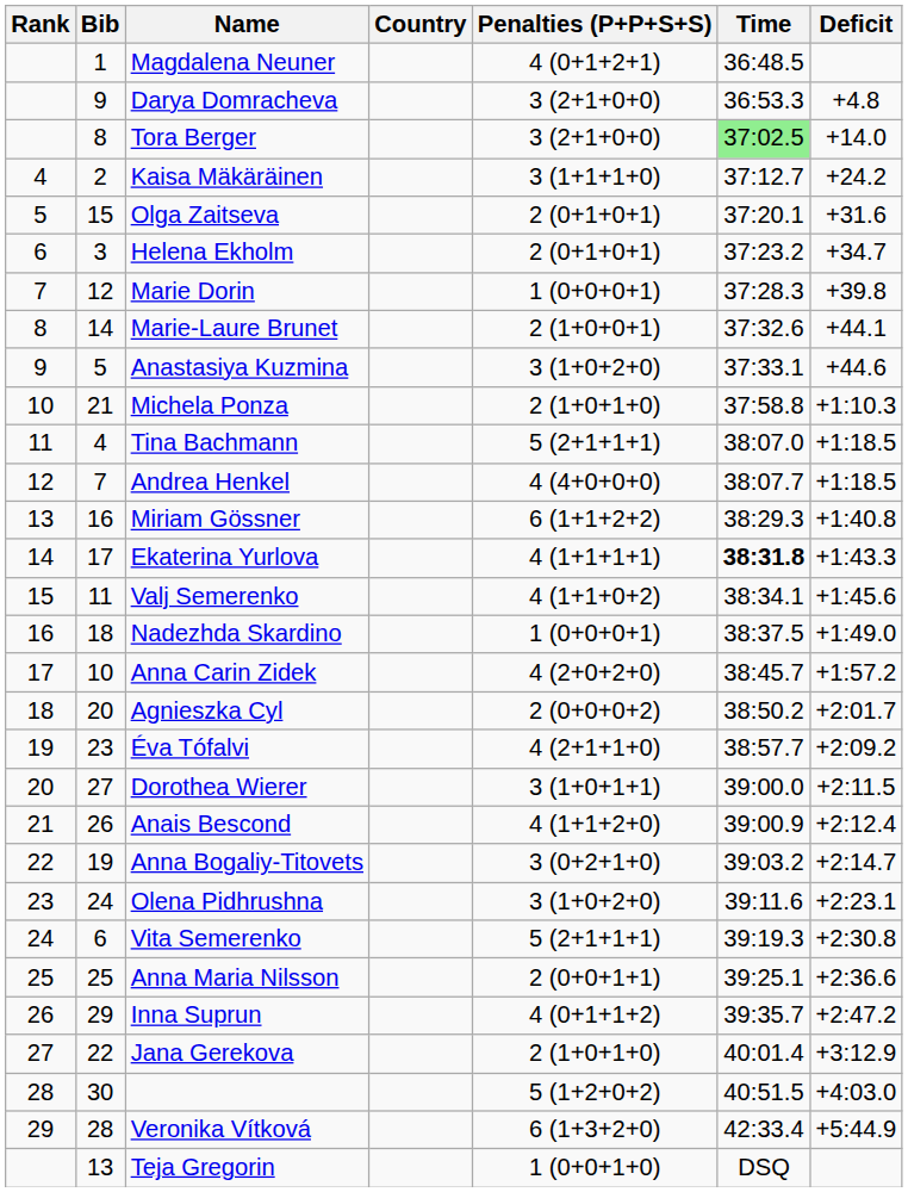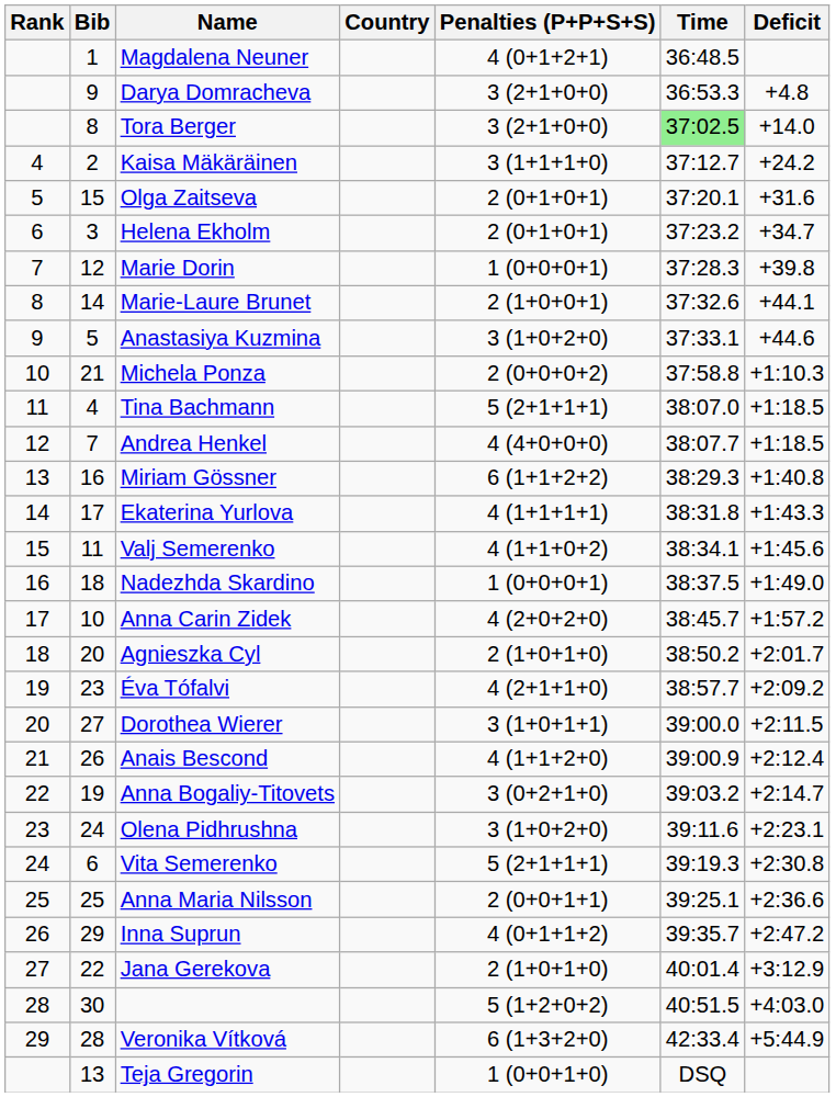Michela Ponza | Penalties (P+P+S+S): 2 (1+0+1+0) -> 2 (0+0+0+2)
Ekaterina Yurlova | Time: bold -> normal
Agnieszka Cyl | Penalties (P+P+S+S): 2 (0+0+0+2) -> 2 (1+0+1+0)
